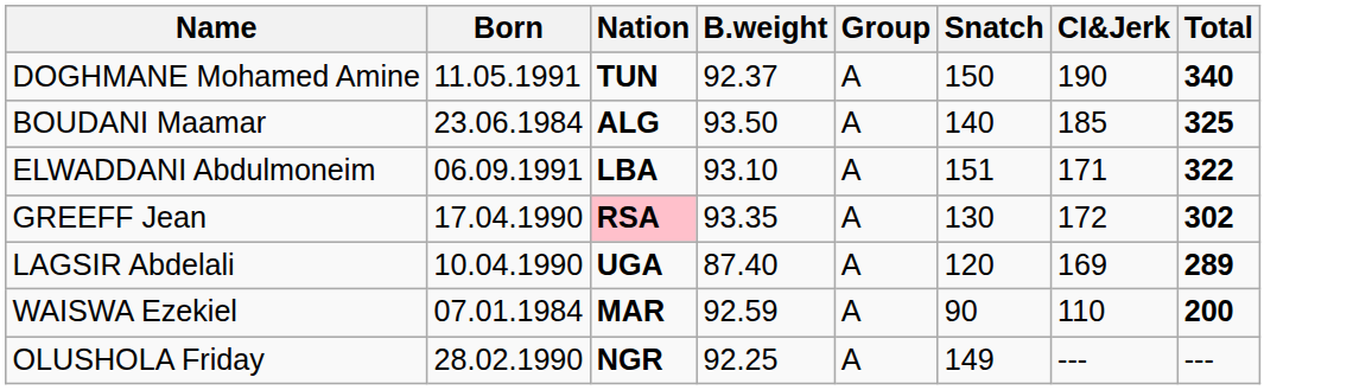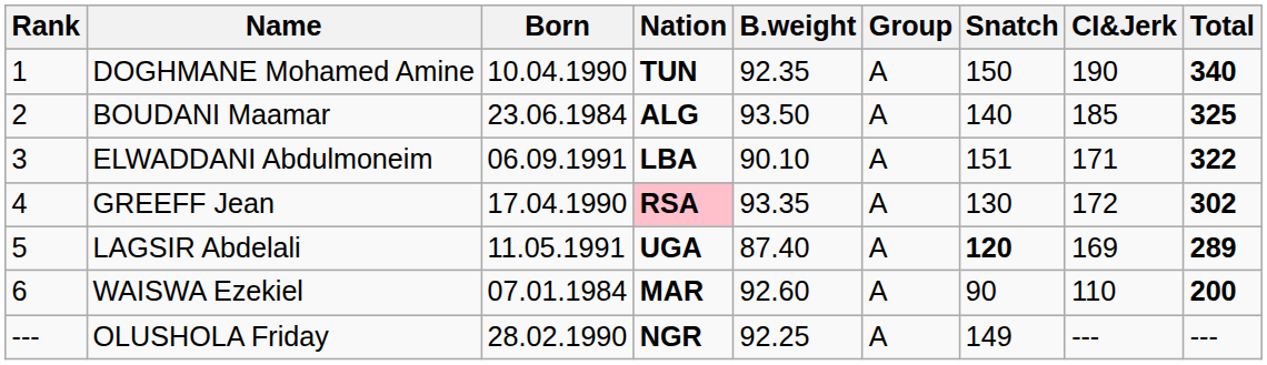+ column: Rank | 1 | 2 | 3 | 4 | 5 | 6 | ---
DOGHMANE Mohamed Amine | Born: 11.05.1991 -> 10.04.1990
DOGHMANE Mohamed Amine | B.weight: 92.37 -> 92.35
ELWADDANI Abdulmoneim | B.weight: 93.10 -> 90.10
LAGSIR Abdelali | Born: 10.04.1990 -> 11.05.1991
LAGSIR Abdelali | Snatch: normal -> bold
WAISWA Ezekiel | B.weight: 92.59 -> 92.60
